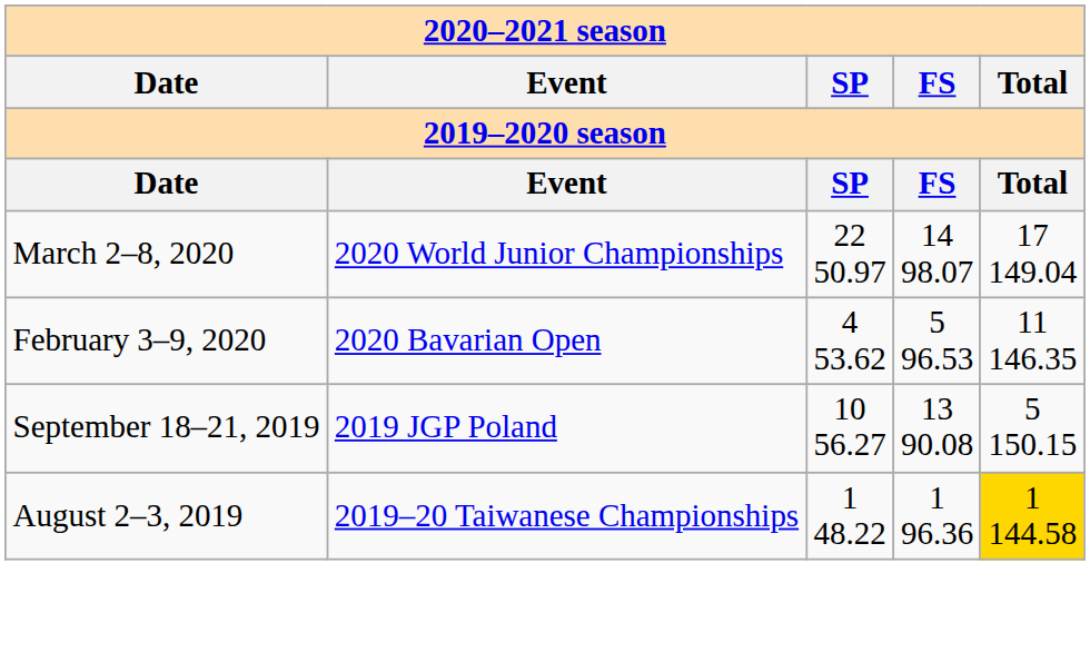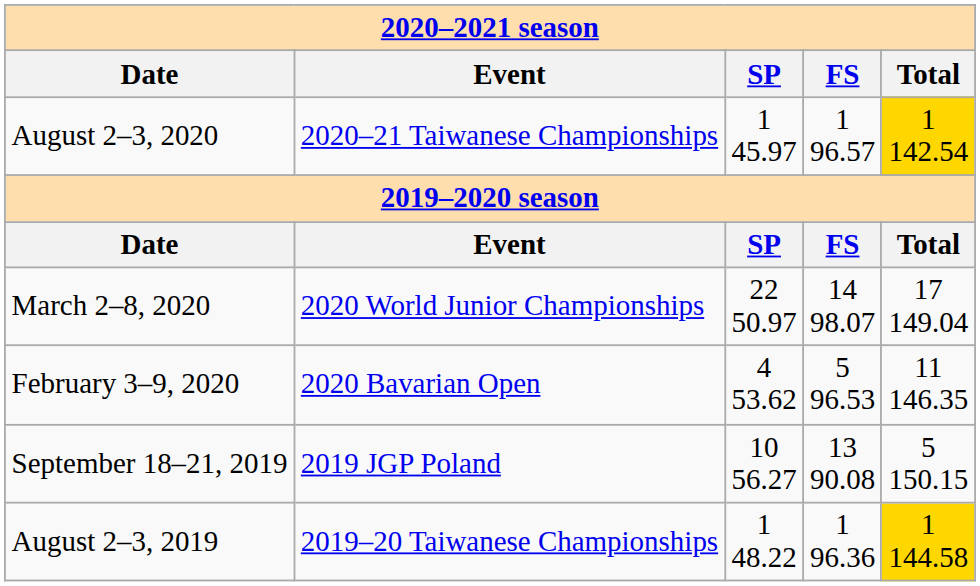+ row: August 2–3, 2020 | 2020–21 Taiwanese Championships | 1 45.97 | 1 96.57 | 1 142.54
